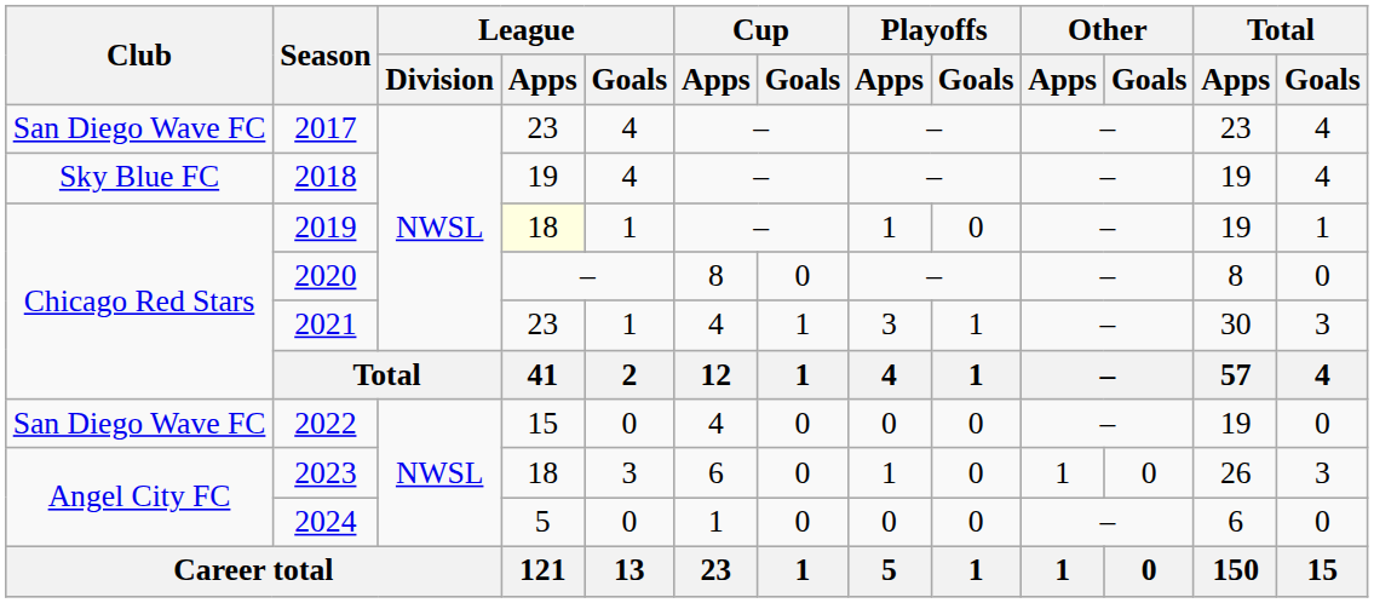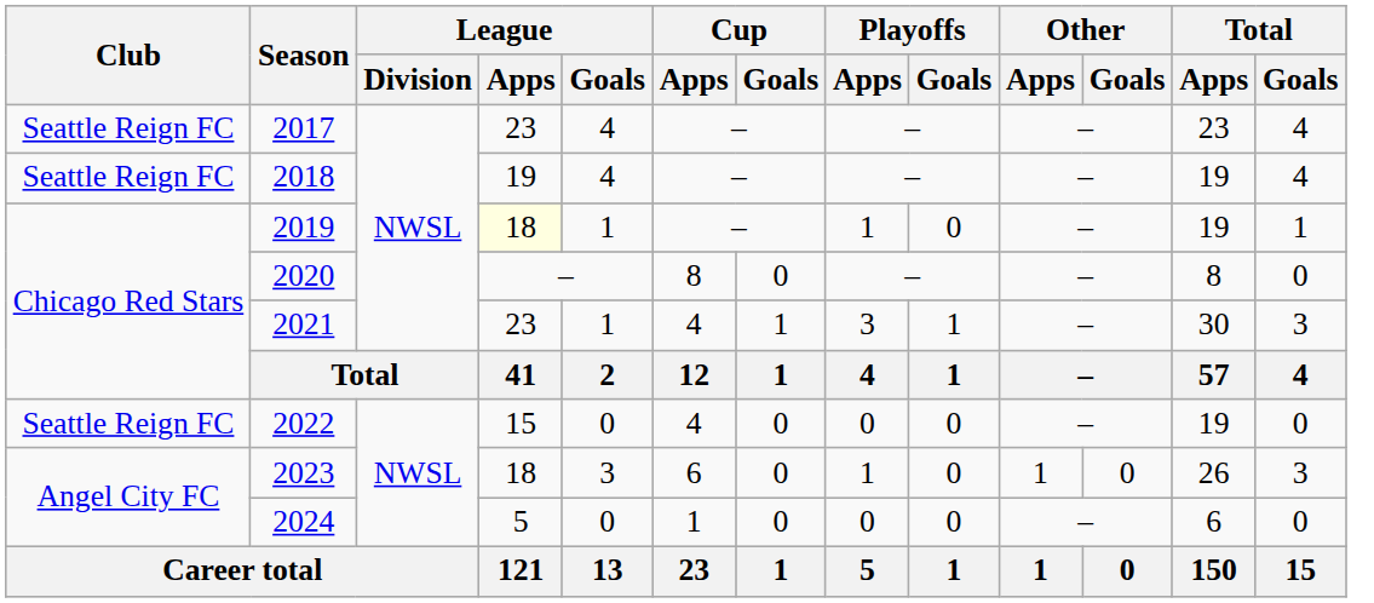2017 | Club: San Diego Wave FC -> Seattle Reign FC
2018 | Club: Sky Blue FC -> Seattle Reign FC
2022 | Club: San Diego Wave FC -> Seattle Reign FC
